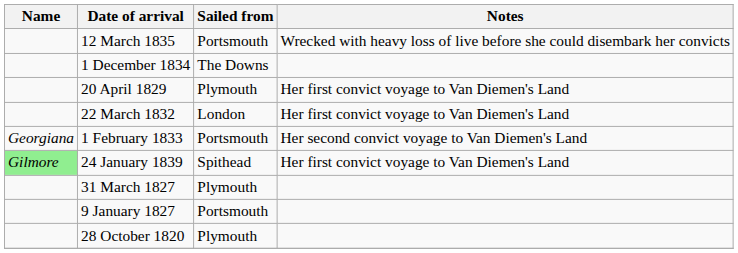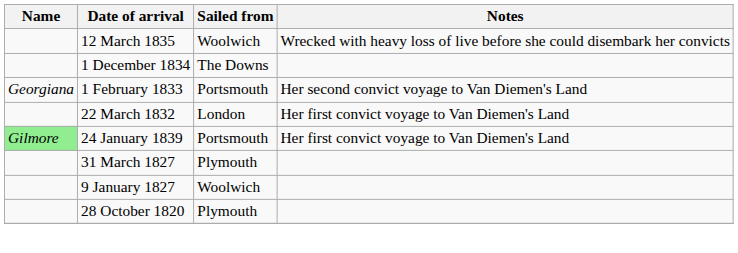12 March 1835 | Sailed from: Portsmouth -> Woolwich
- row: 20 April 1829 | Plymouth | Her first convict voyage to Van Diemen's Land
rows swapped: 1 February 1833 <-> 22 March 1832
24 January 1839 | Sailed from: Spithead -> Portsmouth
9 January 1827 | Sailed from: Portsmouth -> Woolwich
